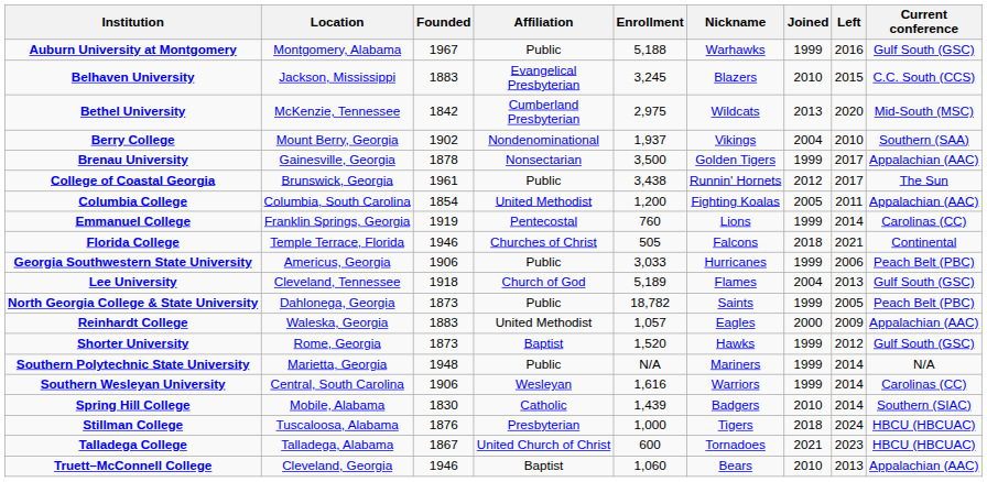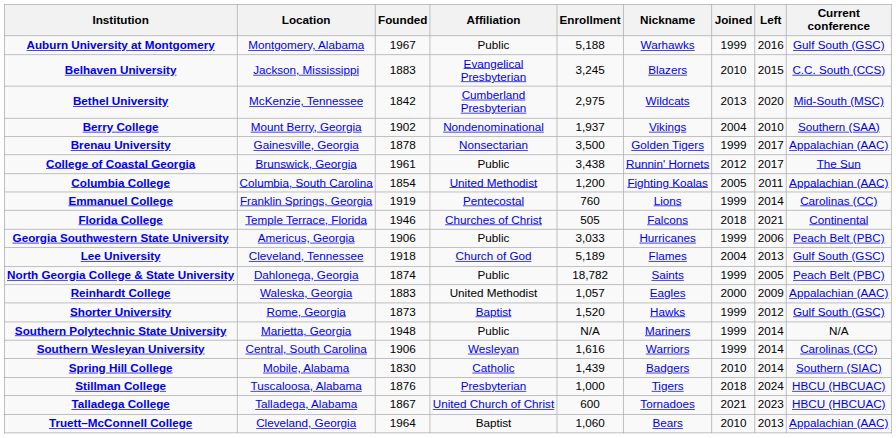North Georgia College & State University | Founded: 1873 -> 1874
Truett–McConnell College | Founded: 1946 -> 1964
